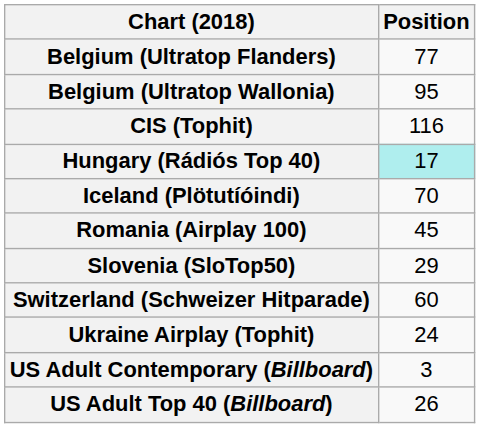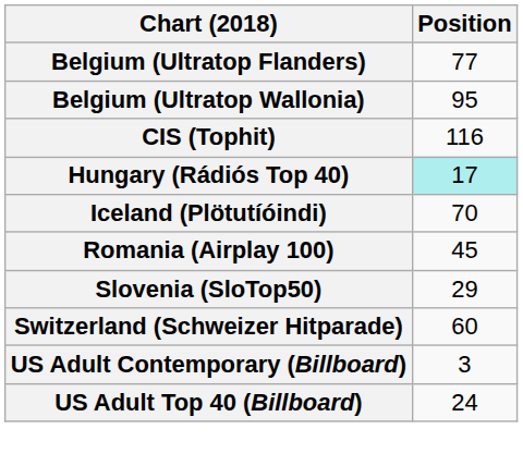- row: Ukraine Airplay (Tophit) | 24
US Adult Top 40 (Billboard) | Position: 26 -> 24
